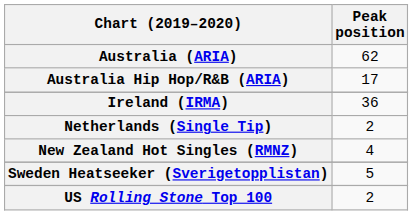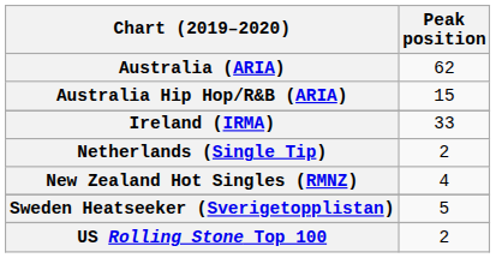Australia Hip Hop/R&B (ARIA) | Peak position: 17 -> 15
Ireland (IRMA) | Peak position: 36 -> 33
